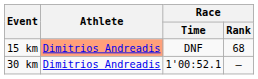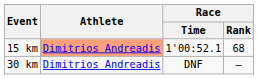15 km | Race / Time: DNF -> 1'00:52.1
30 km | Race / Time: 1'00:52.1 -> DNF
